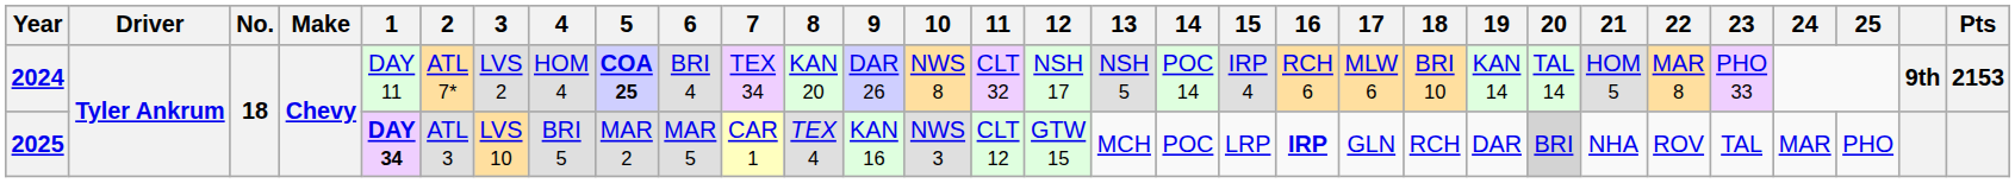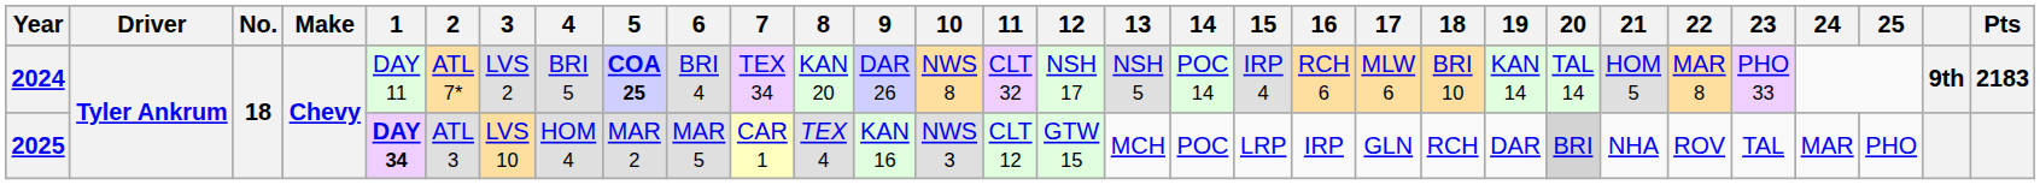2024 | 4: HOM 4 -> BRI 5
2024 | Pts: 2153 -> 2183
2025 | 4: BRI 5 -> HOM 4
2025 | 16: bold -> normal
